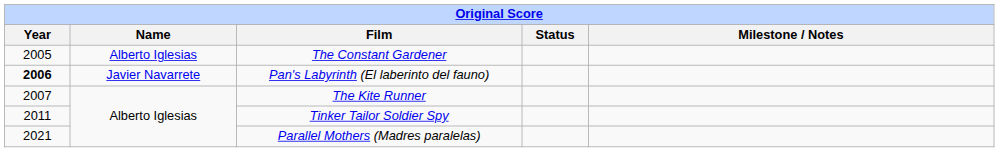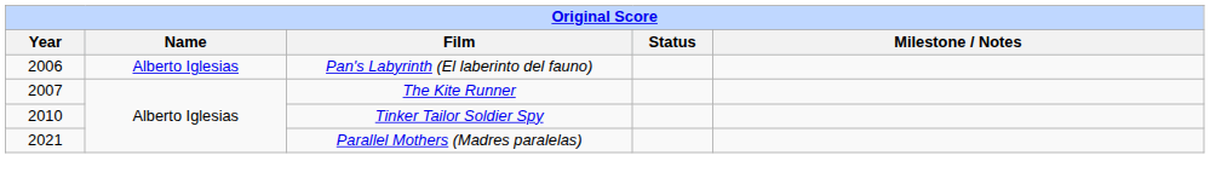- row: 2005 | Alberto Iglesias | The Constant Gardener
Pan's Labyrinth (El laberinto del fauno) | Year: bold -> normal
Pan's Labyrinth (El laberinto del fauno) | Name: Javier Navarrete -> Alberto Iglesias
Tinker Tailor Soldier Spy | Year: 2011 -> 2010
